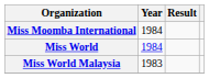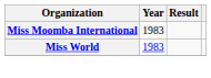Miss Moomba International | Year: 1984 -> 1983
Miss World | Year: 1984 -> 1983
- row: Miss World Malaysia | 1983
